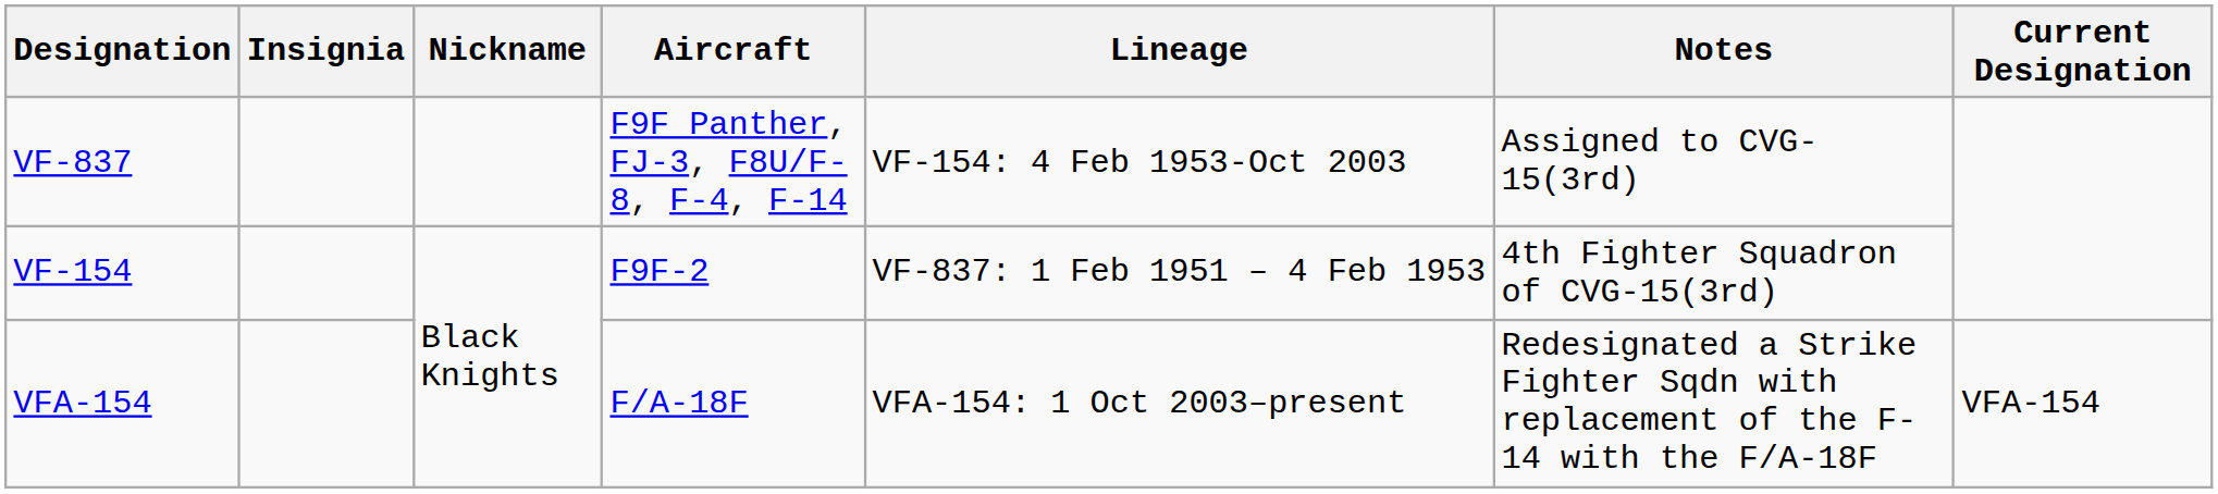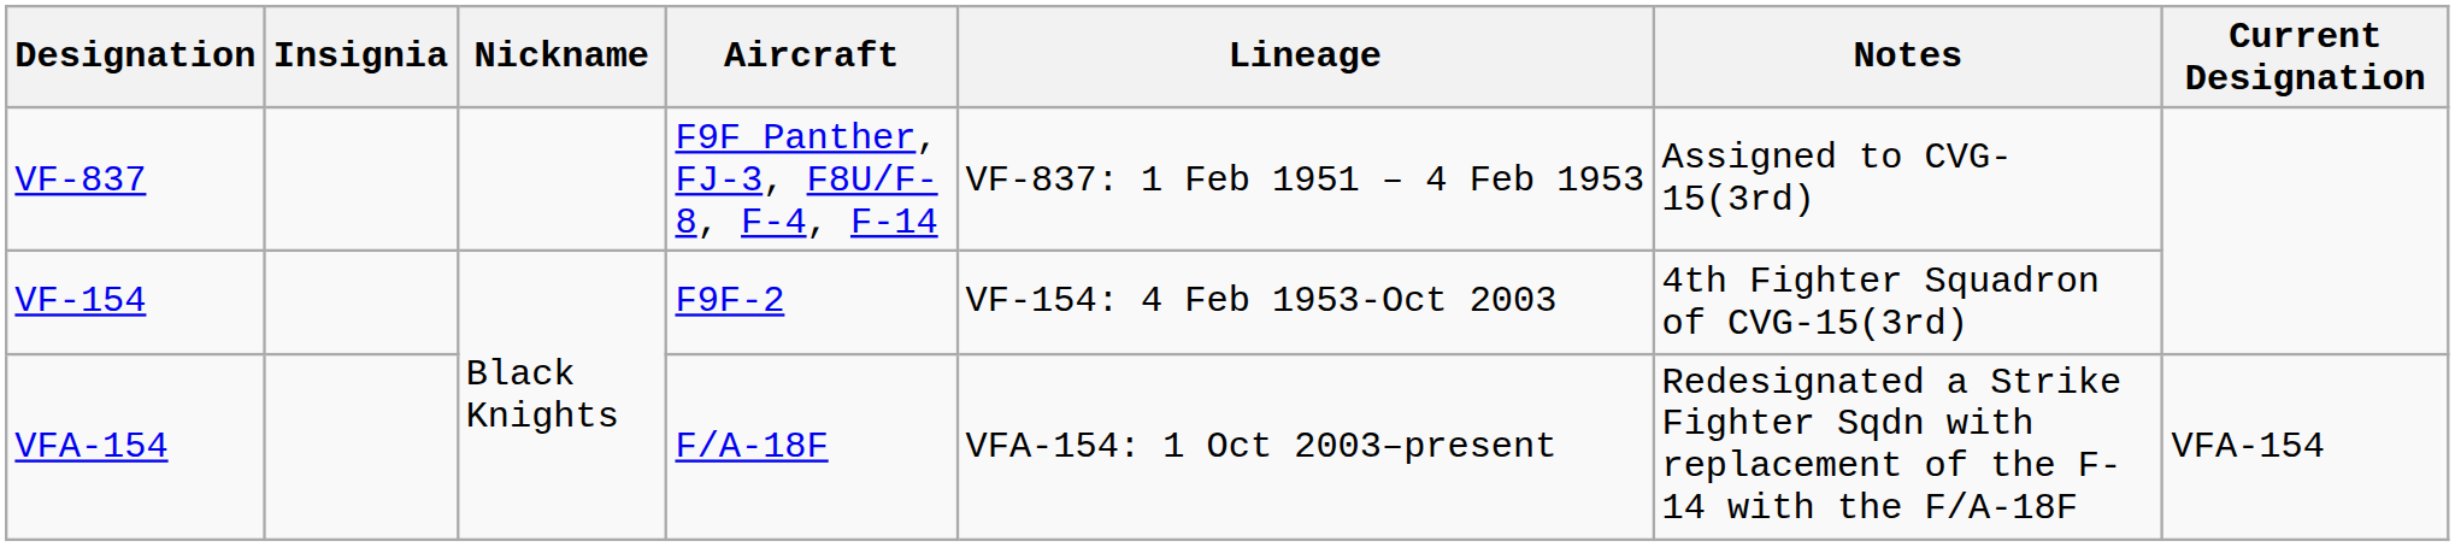VF-837 | Lineage: VF-154: 4 Feb 1953-Oct 2003 -> VF-837: 1 Feb 1951 – 4 Feb 1953
VF-154 | Lineage: VF-837: 1 Feb 1951 – 4 Feb 1953 -> VF-154: 4 Feb 1953-Oct 2003
